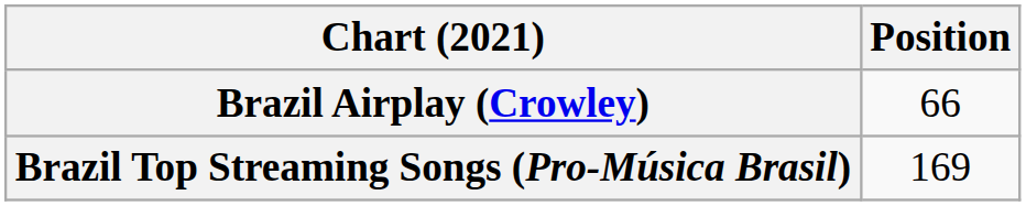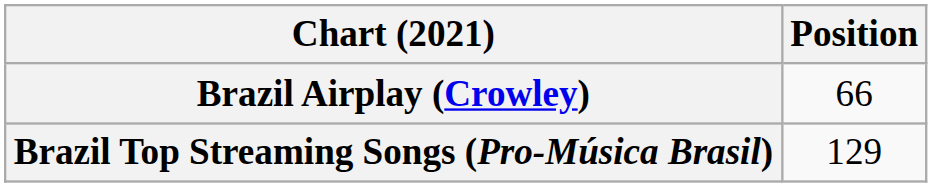Brazil Top Streaming Songs (Pro-Música Brasil) | Position: 169 -> 129
